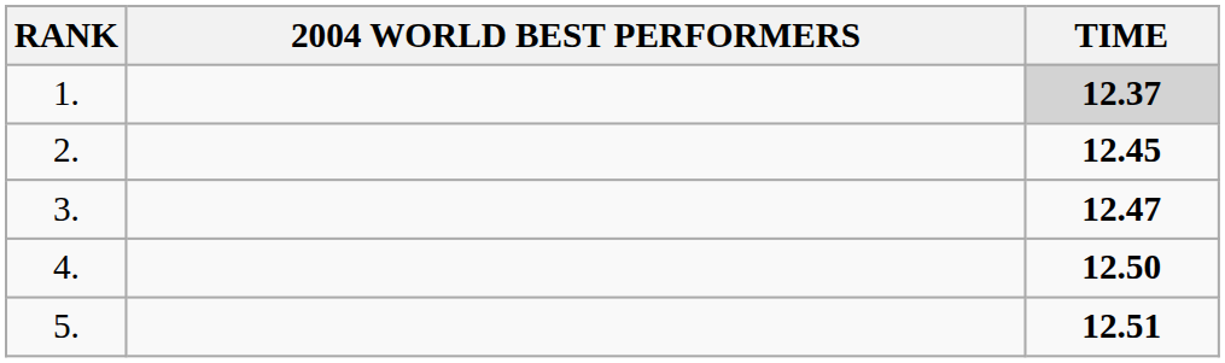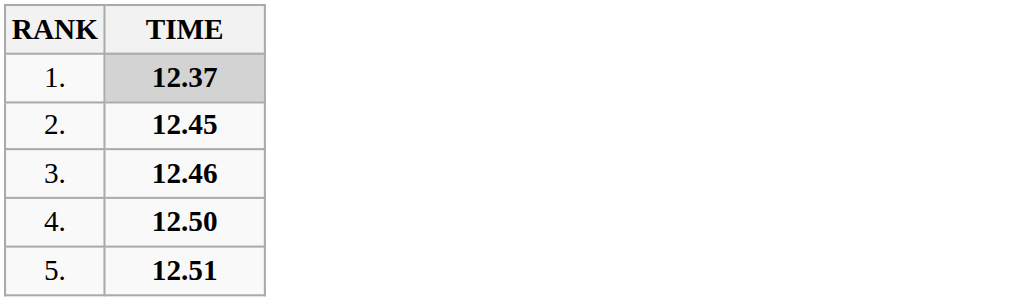- column: 2004 WORLD BEST PERFORMERS
3. | TIME: 12.47 -> 12.46
